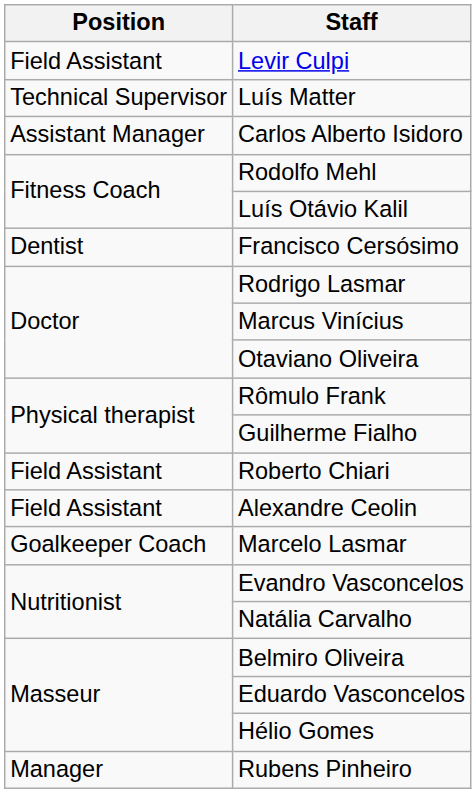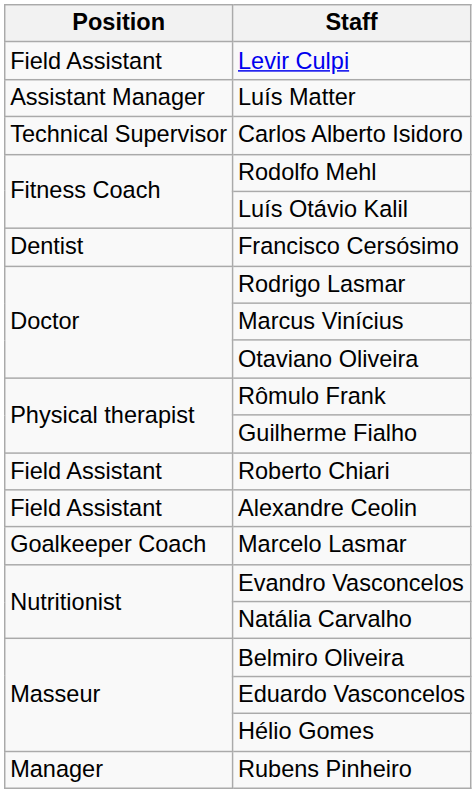Luís Matter | Position: Technical Supervisor -> Assistant Manager
Carlos Alberto Isidoro | Position: Assistant Manager -> Technical Supervisor
